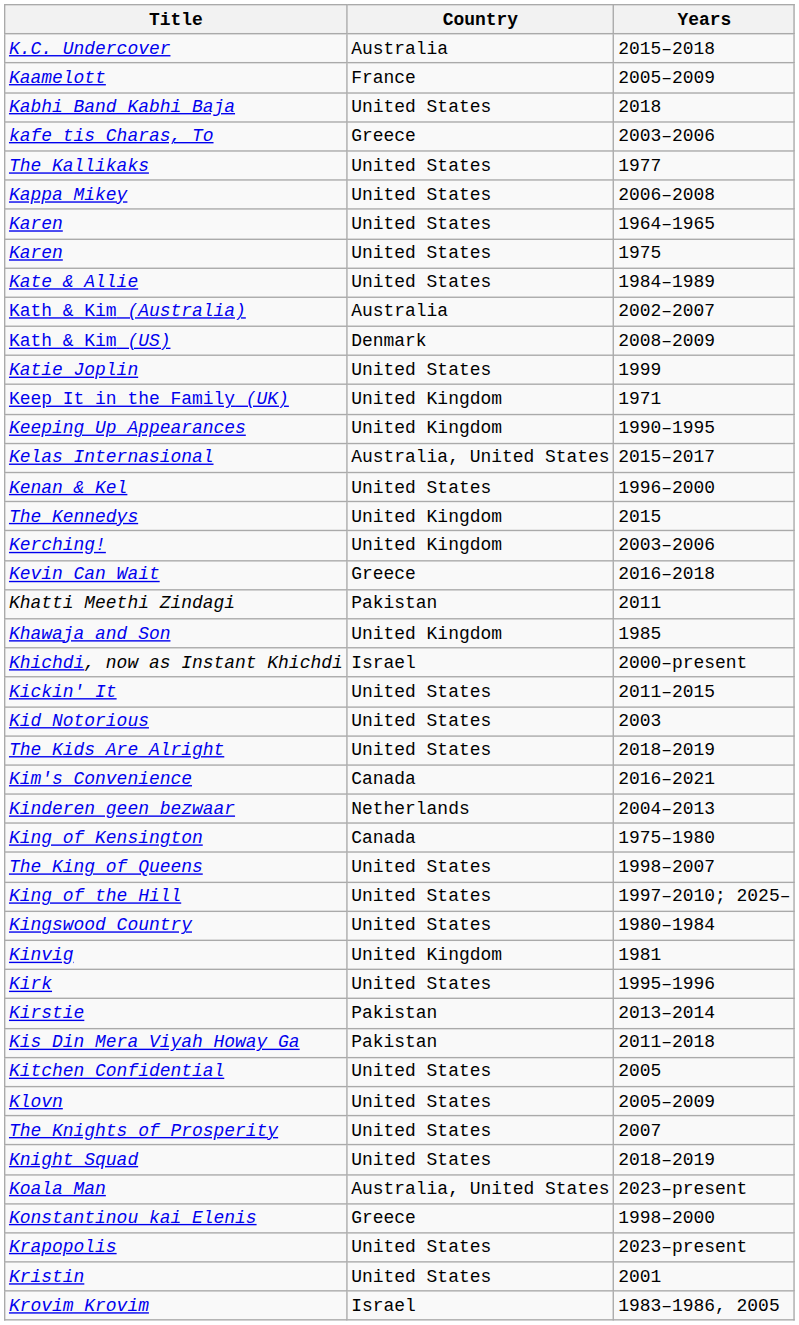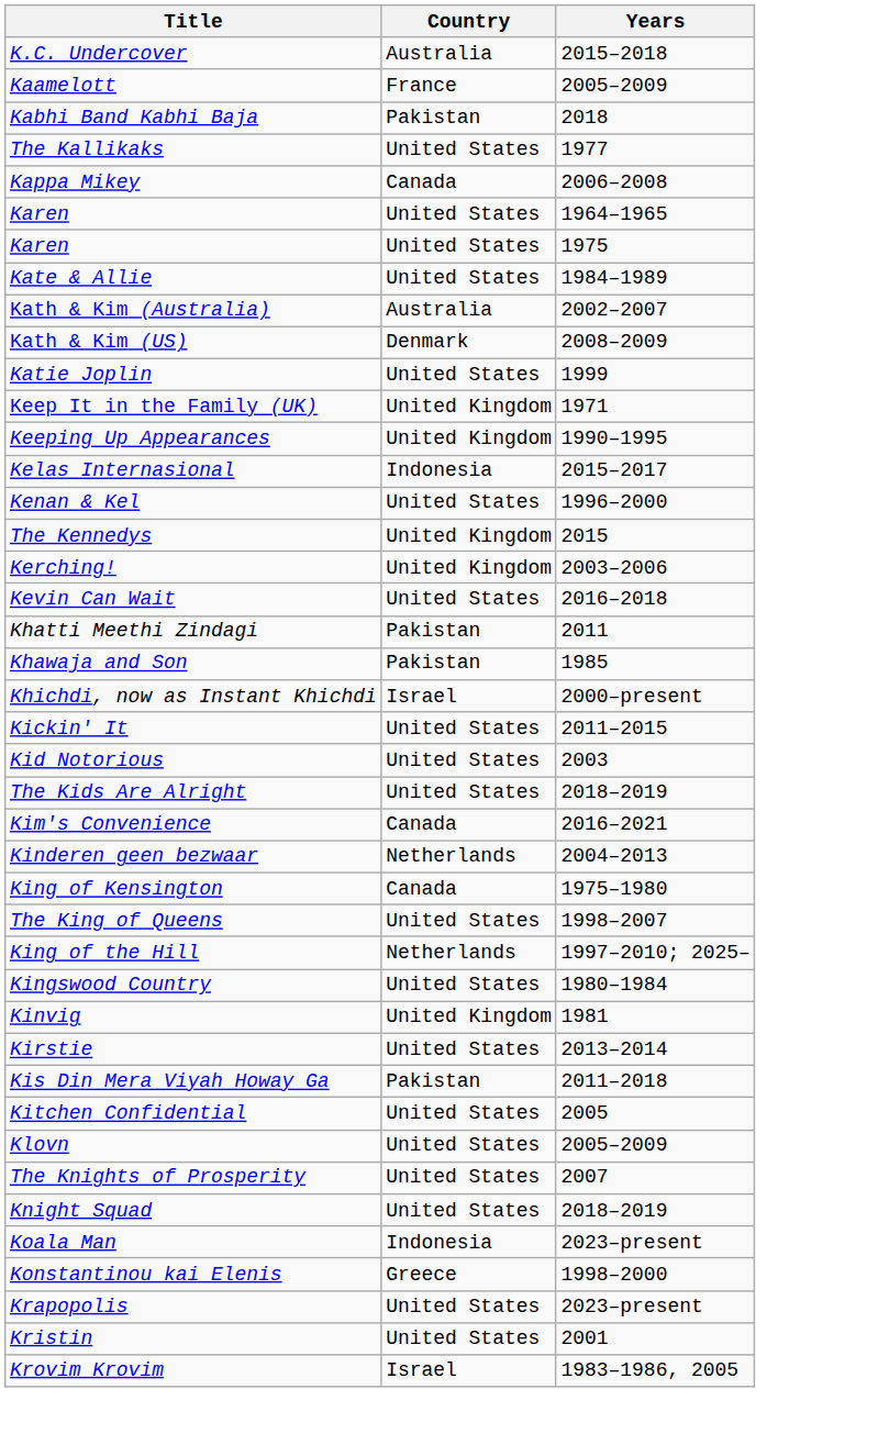Kabhi Band Kabhi Baja | Country: United States -> Pakistan
- row: kafe tis Charas, To | Greece | 2003–2006
Kappa Mikey | Country: United States -> Canada
Kelas Internasional | Country: Australia, United States -> Indonesia
Kevin Can Wait | Country: Greece -> United States
Khawaja and Son | Country: United Kingdom -> Pakistan
King of the Hill | Country: United States -> Netherlands
- row: Kirk | United States | 1995–1996
Kirstie | Country: Pakistan -> United States
Koala Man | Country: Australia, United States -> Indonesia
